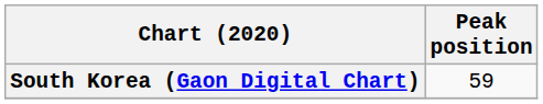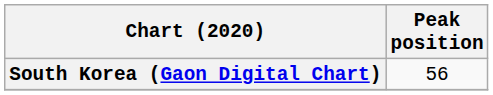South Korea (Gaon Digital Chart) | Peak position: 59 -> 56
